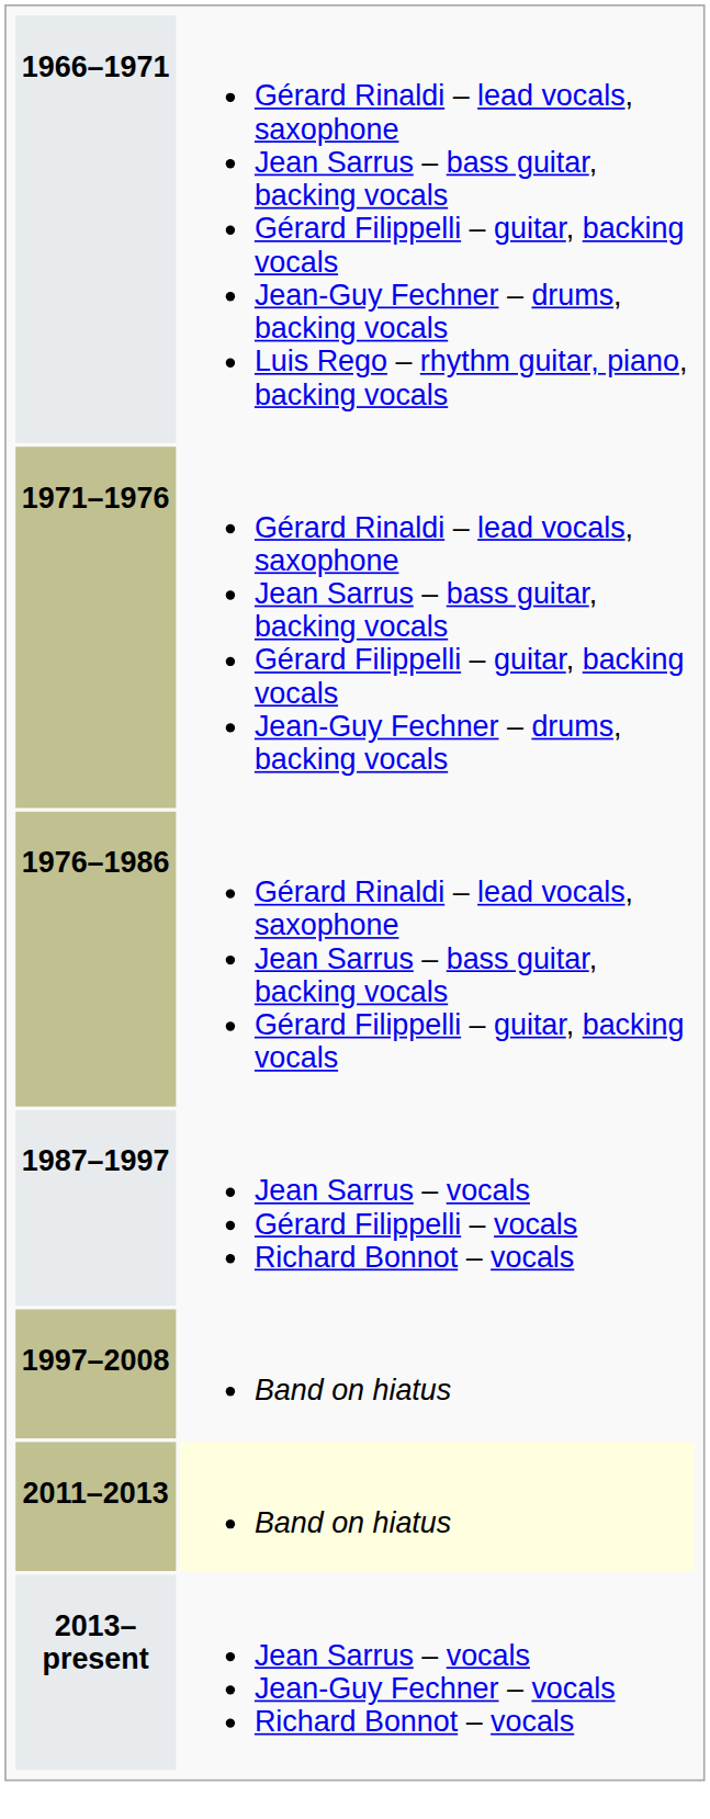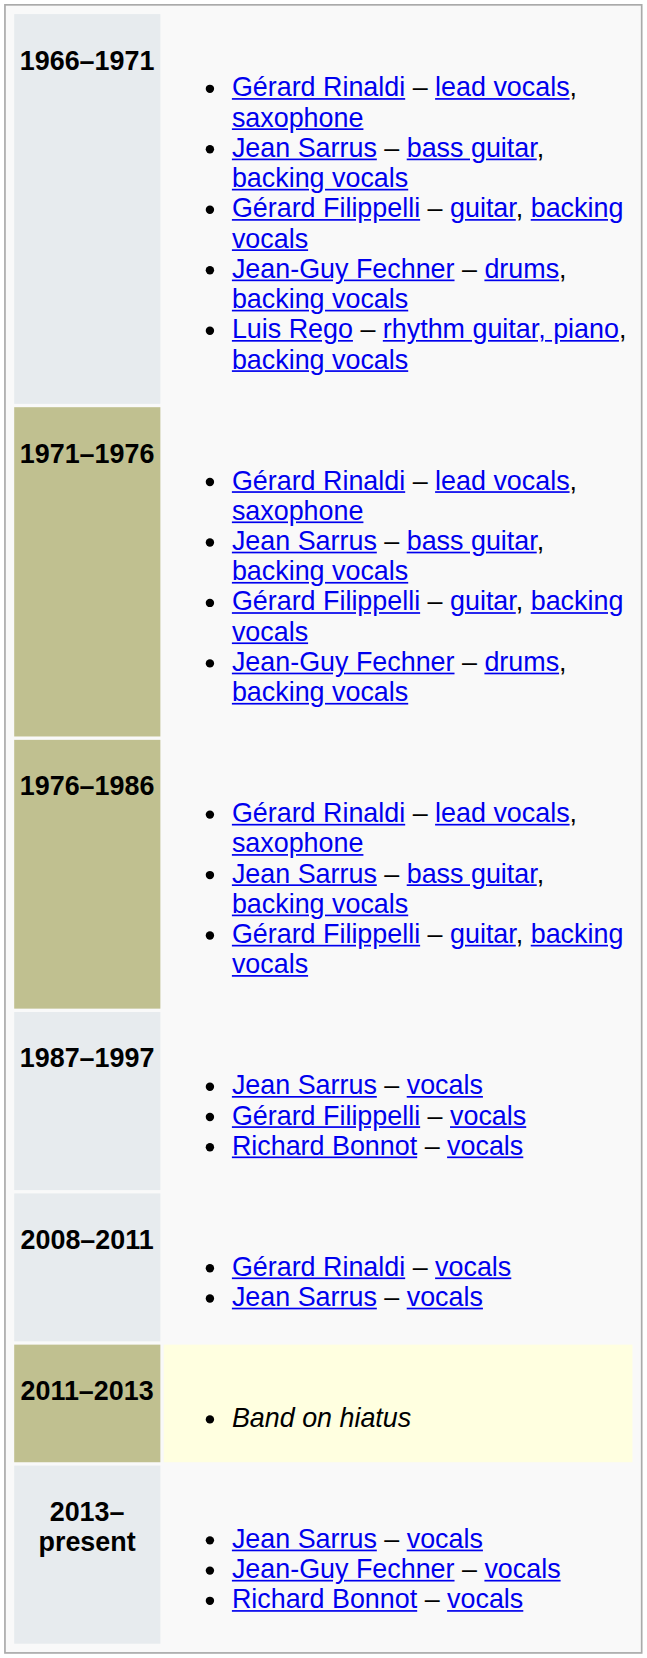- row: 1997–2008 | Band on hiatus
+ row: 2008–2011 | Gérard Rinaldi – vocals Jean Sarrus – vocals
